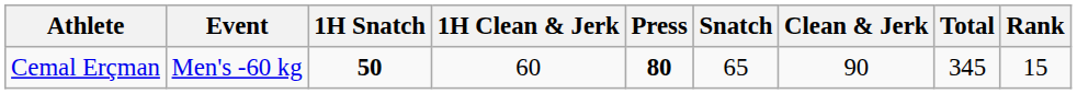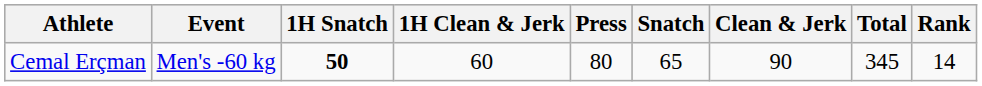Cemal Erçman | Press: bold -> normal
Cemal Erçman | Rank: 15 -> 14
